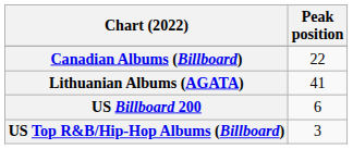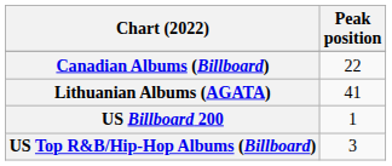US Billboard 200 | Peak position: 6 -> 1
